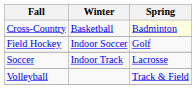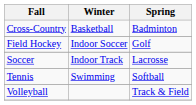Cross-Country | Spring: lightyellow background -> no background
+ row: Tennis | Swimming | Softball
